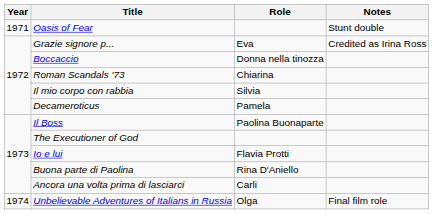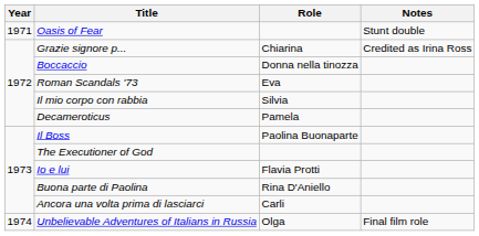Grazie signore p... | Role: Eva -> Chiarina
Roman Scandals '73 | Role: Chiarina -> Eva
